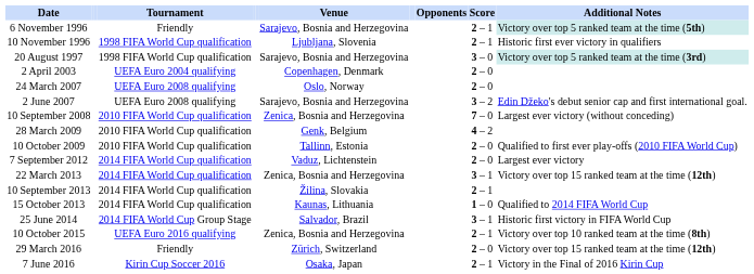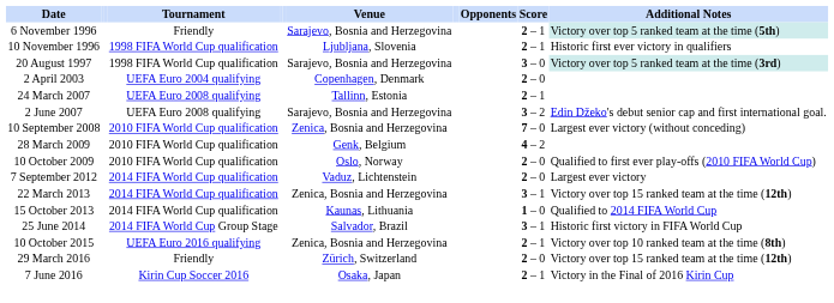24 March 2007 | Venue: Oslo, Norway -> Tallinn, Estonia
24 March 2007 | Score: 2 – 0 -> 2 – 1
10 October 2009 | Venue: Tallinn, Estonia -> Oslo, Norway
- row: 10 September 2013 | 2014 FIFA World Cup qualification | Žilina, Slovakia | 2 – 1
